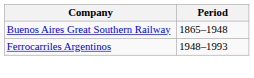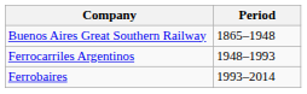+ row: Ferrobaires | 1993–2014
